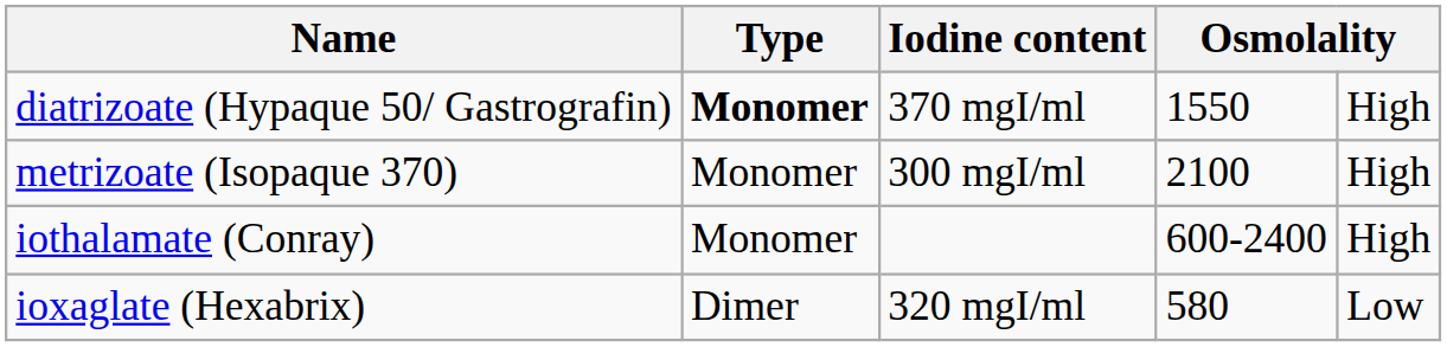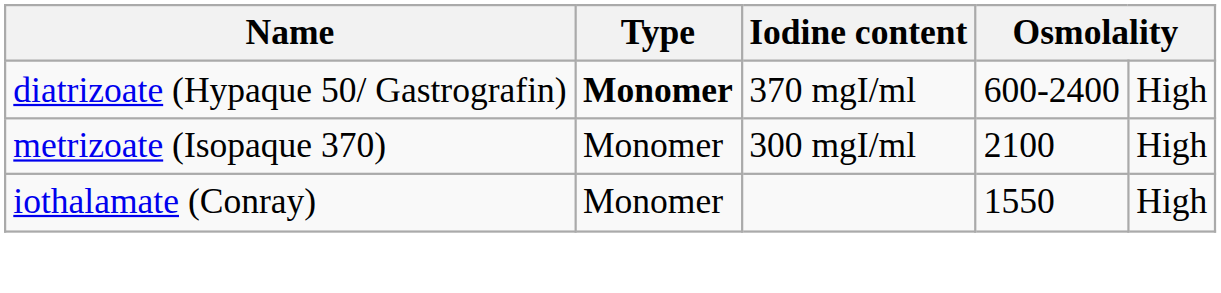diatrizoate (Hypaque 50/ Gastrografin) | column 4: 1550 -> 600-2400
iothalamate (Conray) | column 4: 600-2400 -> 1550
- row: ioxaglate (Hexabrix) | Dimer | 320 mgI/ml | 580 | Low
